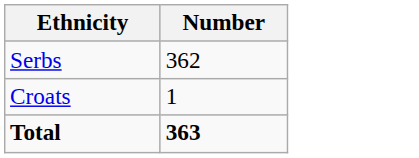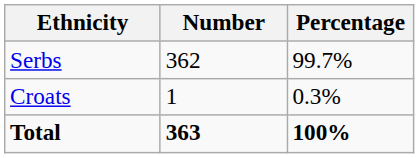+ column: Percentage | 99.7% | 0.3% | 100%
